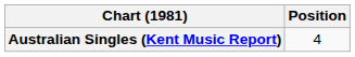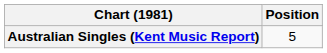Australian Singles (Kent Music Report) | Position: 4 -> 5
